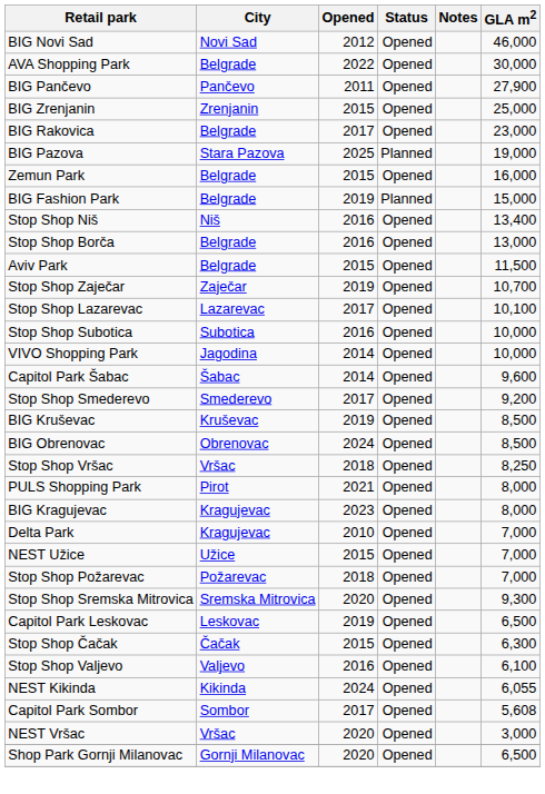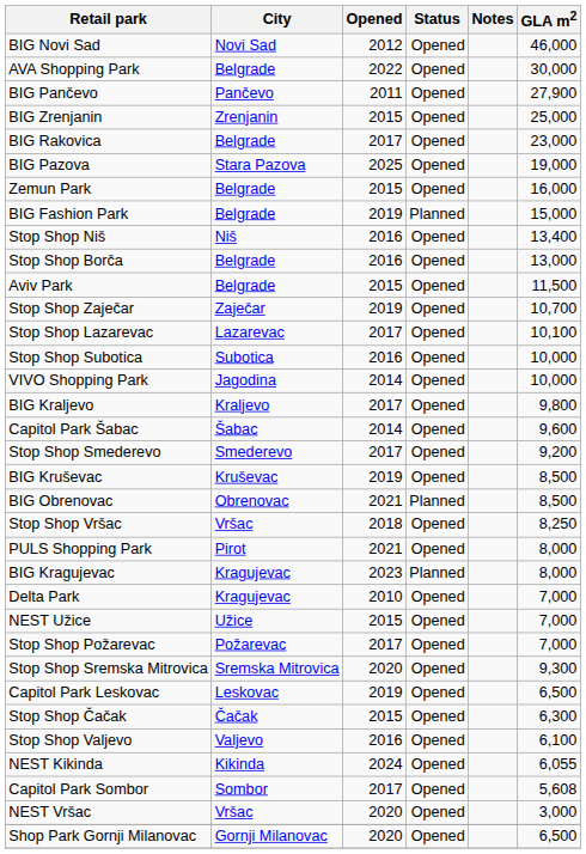BIG Pazova | Status: Planned -> Opened
+ row: BIG Kraljevo | Kraljevo | 2017 | Opened | 9,800
BIG Obrenovac | Opened: 2024 -> 2021
BIG Obrenovac | Status: Opened -> Planned
BIG Kragujevac | Status: Opened -> Planned
Stop Shop Požarevac | Opened: 2018 -> 2017
